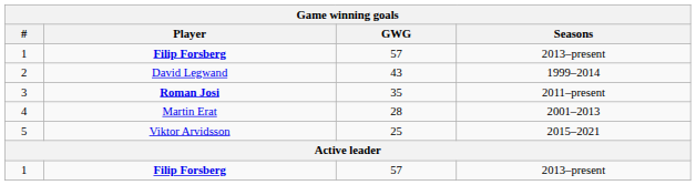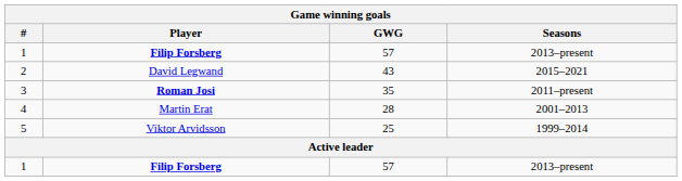2 | Seasons: 1999–2014 -> 2015–2021
5 | Seasons: 2015–2021 -> 1999–2014
